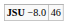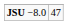JSU −8.0 | column 2: 46 -> 47
